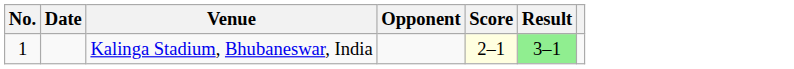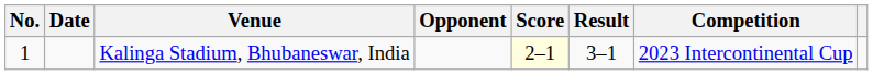+ column: Competition | 2023 Intercontinental Cup
Kalinga Stadium, Bhubaneswar, India | Result: lightgreen background -> no background
